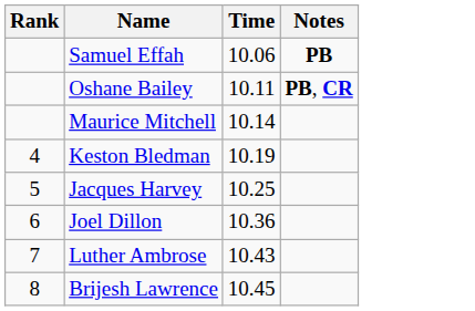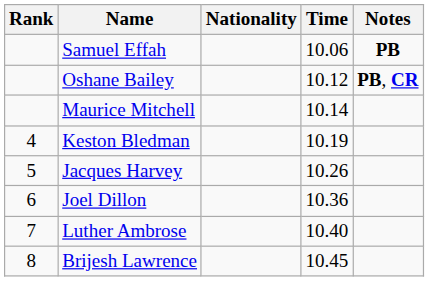+ column: Nationality
Oshane Bailey | Time: 10.11 -> 10.12
Jacques Harvey | Time: 10.25 -> 10.26
Luther Ambrose | Time: 10.43 -> 10.40
